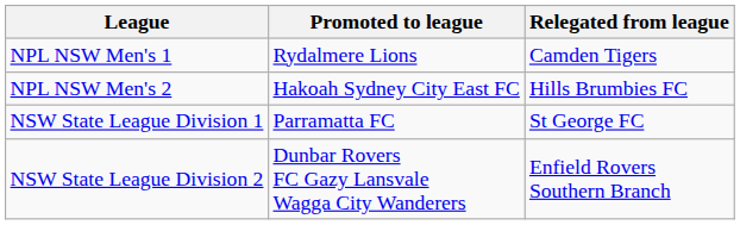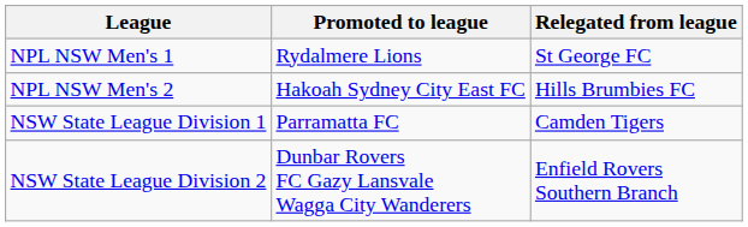NPL NSW Men's 1 | Relegated from league: Camden Tigers -> St George FC
NSW State League Division 1 | Relegated from league: St George FC -> Camden Tigers
